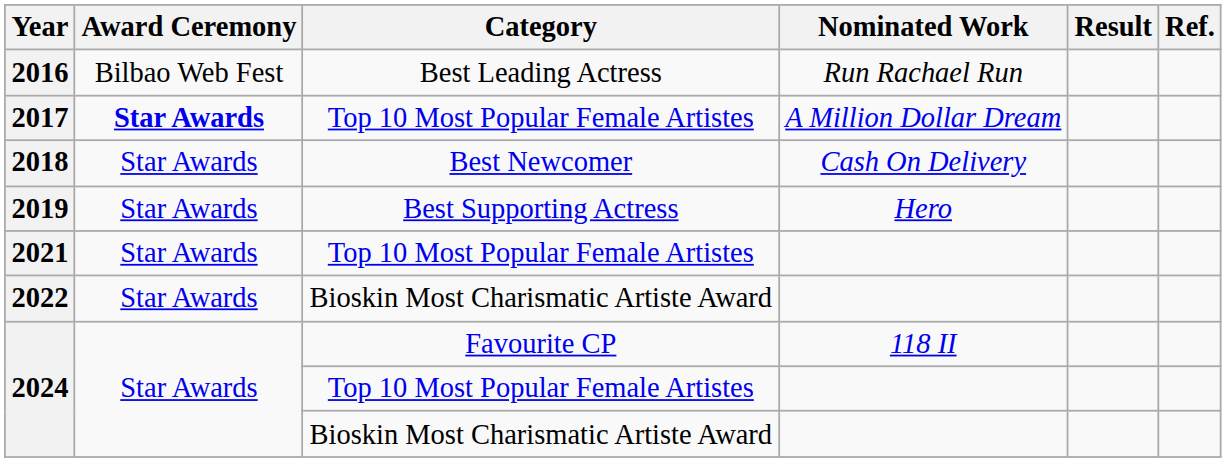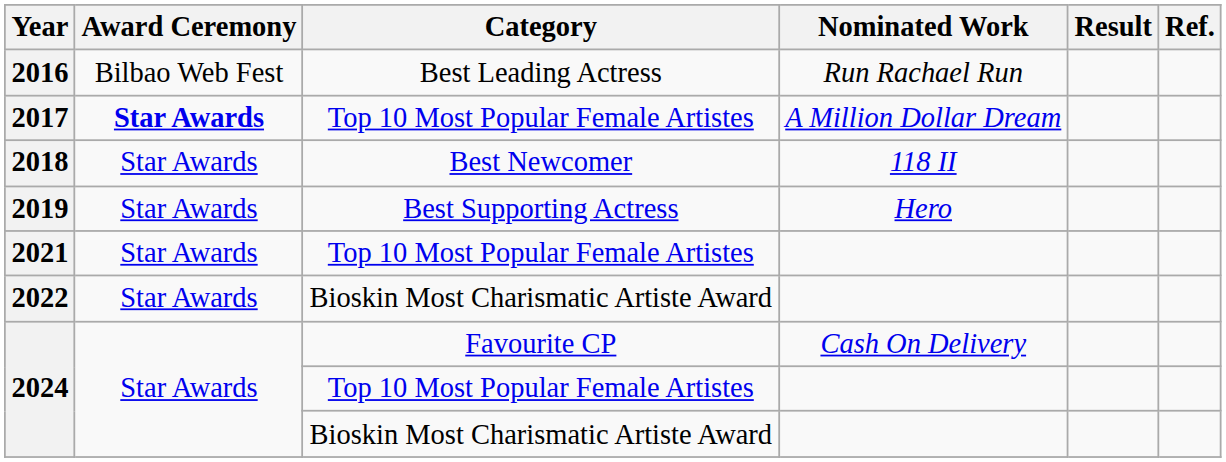2018 | Nominated Work: Cash On Delivery -> 118 II
2024 / Favourite CP | Nominated Work: 118 II -> Cash On Delivery
